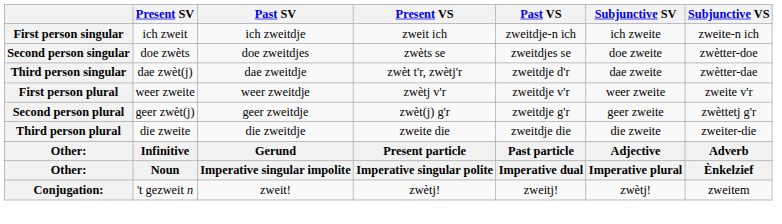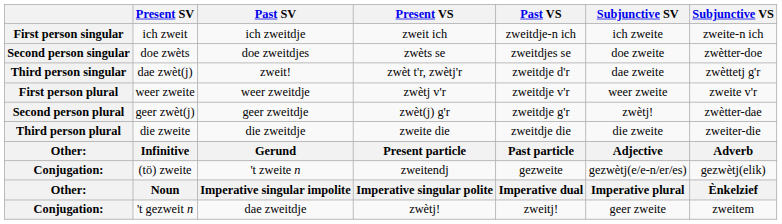dae zwèt(j) | Past SV: dae zweitdje -> zweit!
dae zwèt(j) | Subjunctive VS: zwètter-dae -> zwèttetj g'r
geer zwèt(j) | Subjunctive SV: geer zweite -> zwètj!
geer zwèt(j) | Subjunctive VS: zwèttetj g'r -> zwètter-dae
+ row: Conjugation: | (tö) zweite | 't zweite n | zweitendj | gezweite | gezwètj(e/e-n/er/es) | gezwètj(elik)
't gezweit n | Past SV: zweit! -> dae zweitdje
't gezweit n | Subjunctive SV: zwètj! -> geer zweite
